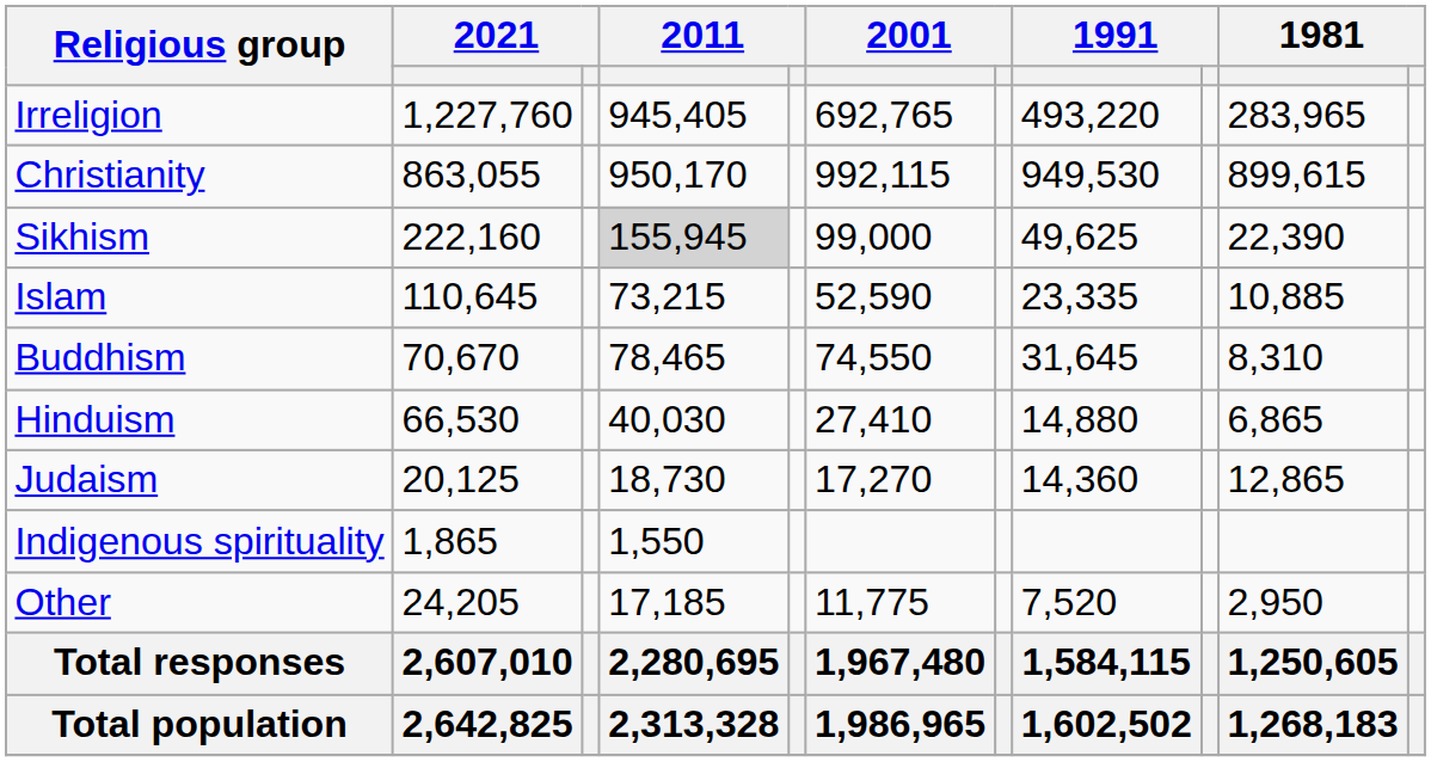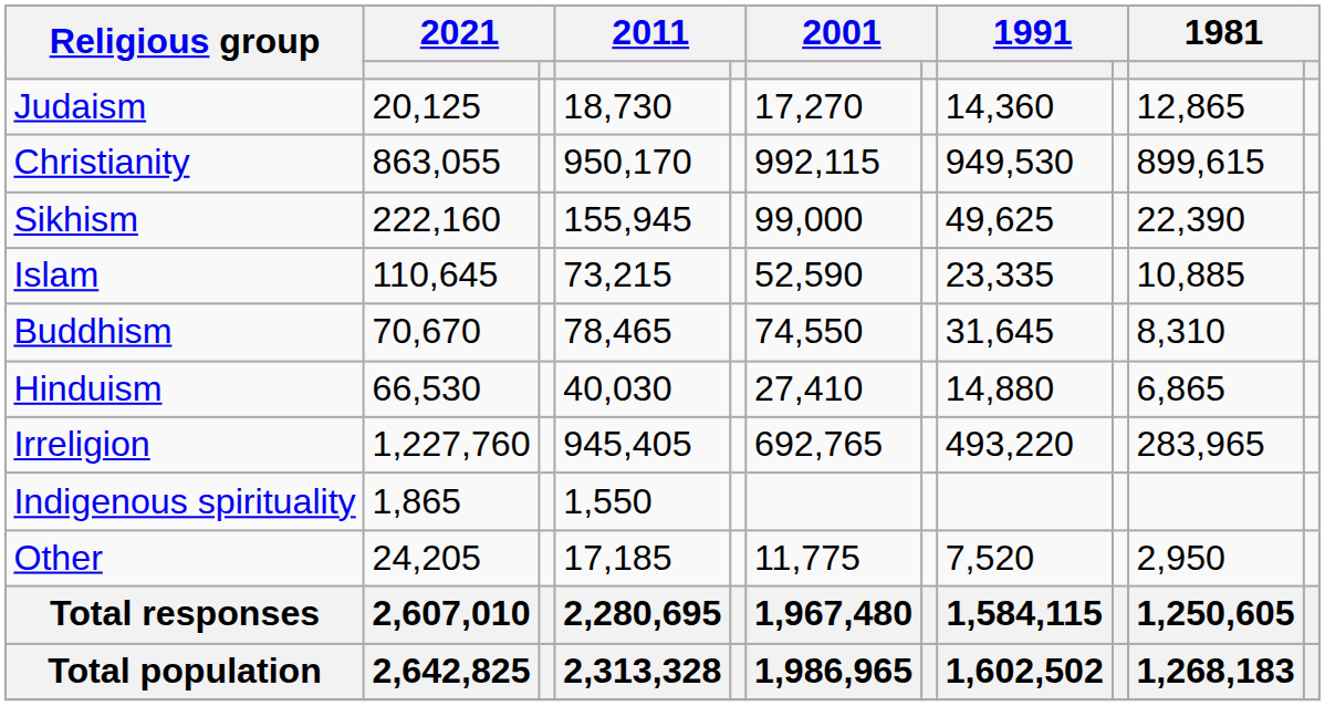rows swapped: Irreligion <-> Judaism
Sikhism | column 4: lightgrey background -> no background
